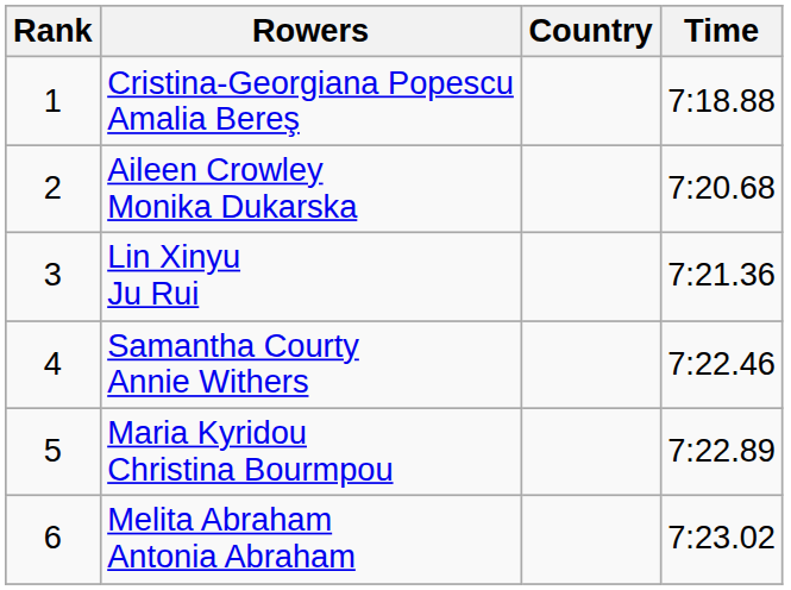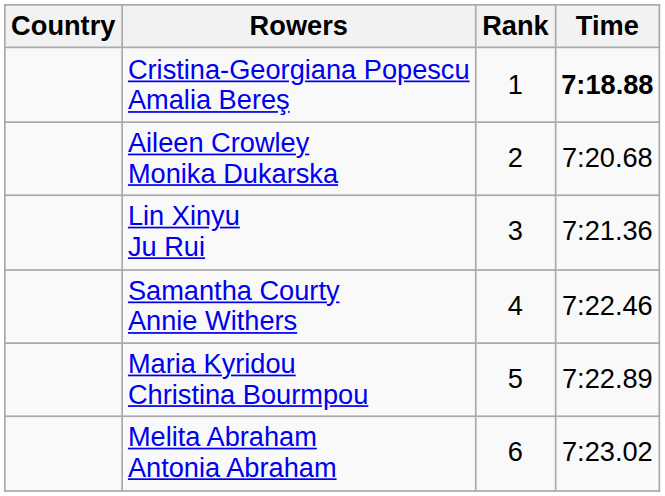columns swapped: Rank <-> Country
Cristina-Georgiana Popescu Amalia Bereş | Time: normal -> bold
